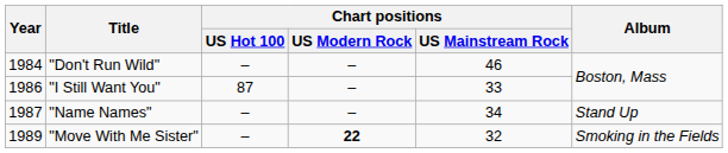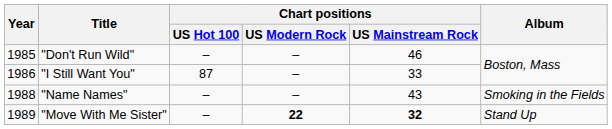"Don't Run Wild" | Year: 1984 -> 1985
"Name Names" | Year: 1987 -> 1988
"Name Names" | Chart positions / US Mainstream Rock: 34 -> 43
"Name Names" | Album: Stand Up -> Smoking in the Fields
"Move With Me Sister" | Chart positions / US Mainstream Rock: normal -> bold
"Move With Me Sister" | Album: Smoking in the Fields -> Stand Up
